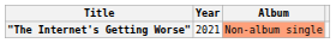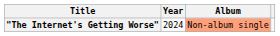"The Internet's Getting Worse" | Year: 2021 -> 2024
